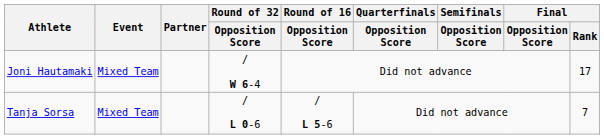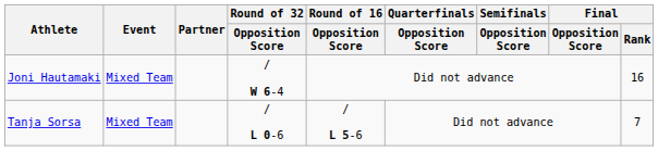Joni Hautamaki | Final / Rank: 17 -> 16
